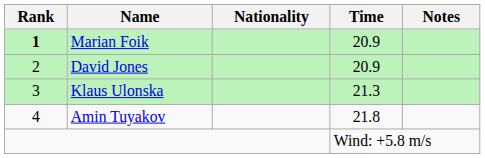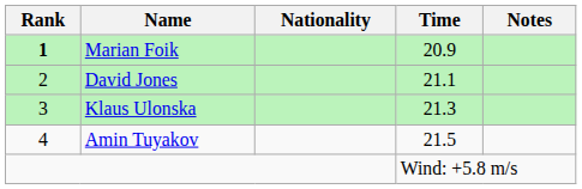David Jones | Time: 20.9 -> 21.1
Amin Tuyakov | Time: 21.8 -> 21.5
